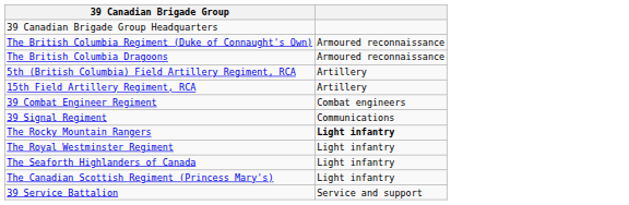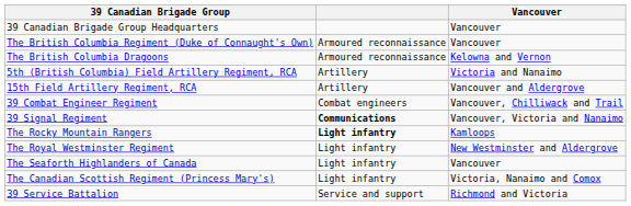+ column: Vancouver | Vancouver | Vancouver | Kelowna and Vernon | Victoria and Nanaimo | Vancouver and Aldergrove | Vancouver, Chilliwack and Trail | Vancouver, Victoria and Nanaimo | Kamloops | New Westminster and Aldergrove | Vancouver | Victoria, Nanaimo and Comox | Richmond and Victoria
39 Signal Regiment | column 2: normal -> bold
